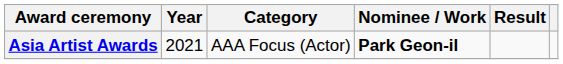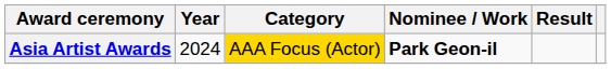Asia Artist Awards | Year: 2021 -> 2024
Asia Artist Awards | Category: no background -> gold background
